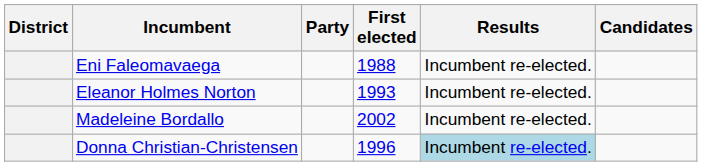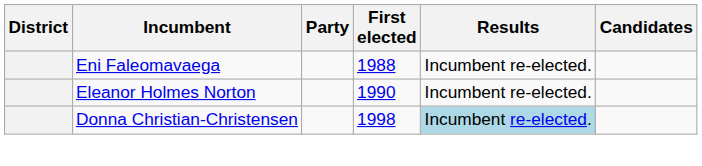Eleanor Holmes Norton | First elected: 1993 -> 1990
- row: Madeleine Bordallo | 2002 | Incumbent re-elected.
Donna Christian-Christensen | First elected: 1996 -> 1998
